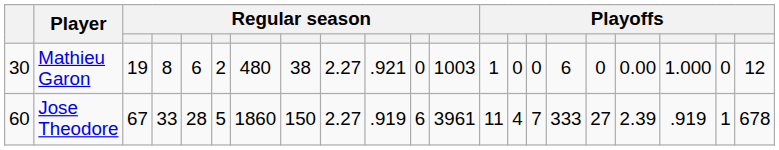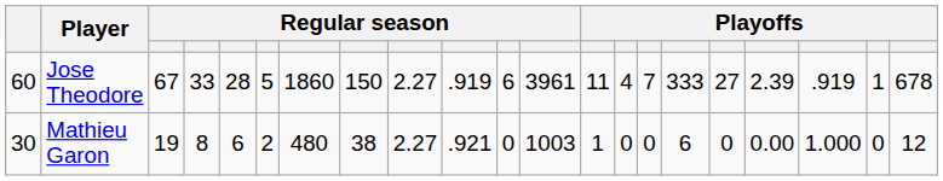rows swapped: Jose Theodore <-> Mathieu Garon
